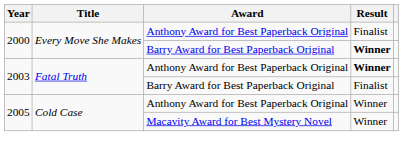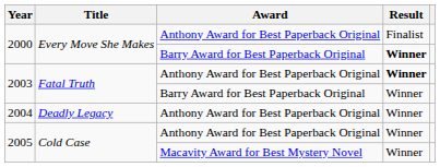2003 / Barry Award for Best Paperback Original | Result: Finalist -> Winner
+ row: 2004 | Deadly Legacy | Anthony Award for Best Paperback Original | Winner
